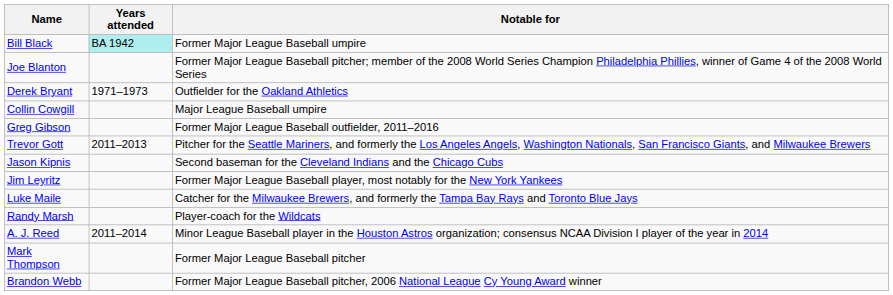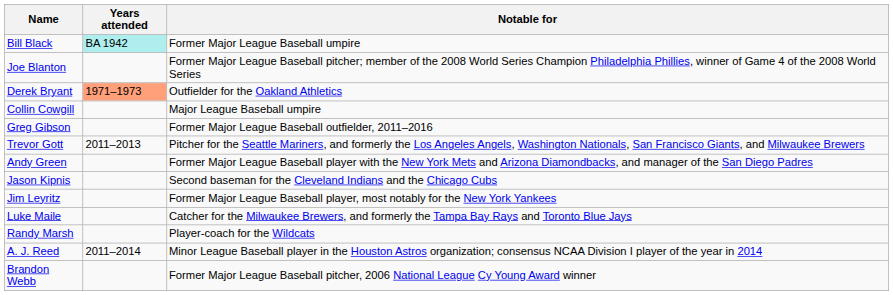Derek Bryant | Years attended: no background -> lightsalmon background
+ row: Andy Green | Former Major League Baseball player with the New York Mets and Arizona Diamondbacks, and manager of the San Diego Padres
- row: Mark Thompson | Former Major League Baseball pitcher
